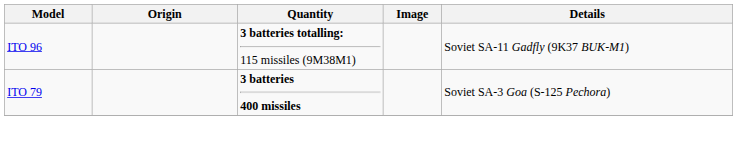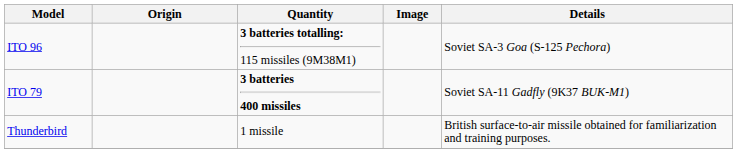ITO 96 | Details: Soviet SA-11 Gadfly (9K37 BUK-M1) -> Soviet SA-3 Goa (S-125 Pechora)
ITO 79 | Details: Soviet SA-3 Goa (S-125 Pechora) -> Soviet SA-11 Gadfly (9K37 BUK-M1)
+ row: Thunderbird | 1 missile | British surface-to-air missile obtained for familiarization and training purposes.
